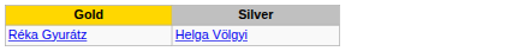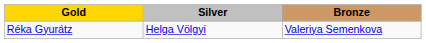+ column: Bronze | Valeriya Semenkova
